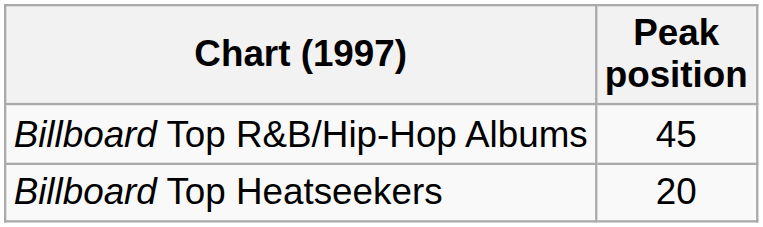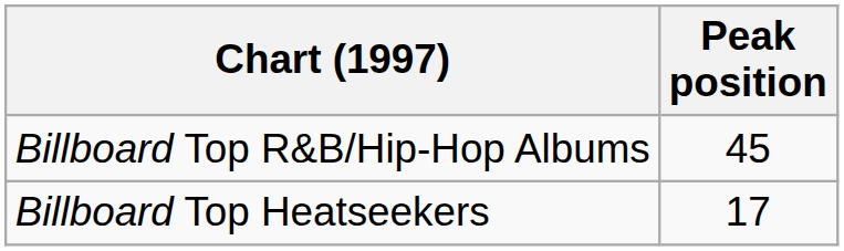Billboard Top Heatseekers | Peak position: 20 -> 17
